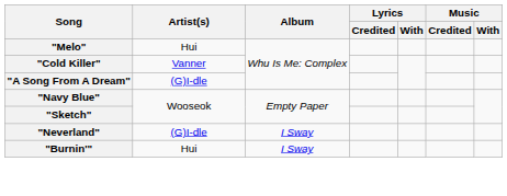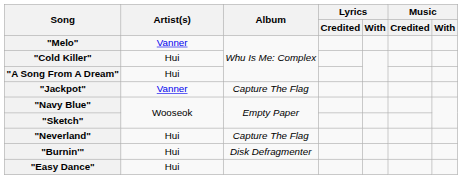"Melo" | Artist(s): Hui -> Vanner
"Cold Killer" | Artist(s): Vanner -> Hui
"A Song From A Dream" | Artist(s): (G)I-dle -> Hui
+ row: "Jackpot" | Vanner | Capture The Flag
"Neverland" | Artist(s): (G)I-dle -> Hui
"Neverland" | Album: I Sway -> Capture The Flag
"Burnin'" | Album: I Sway -> Disk Defragmenter
+ row: "Easy Dance" | Hui
